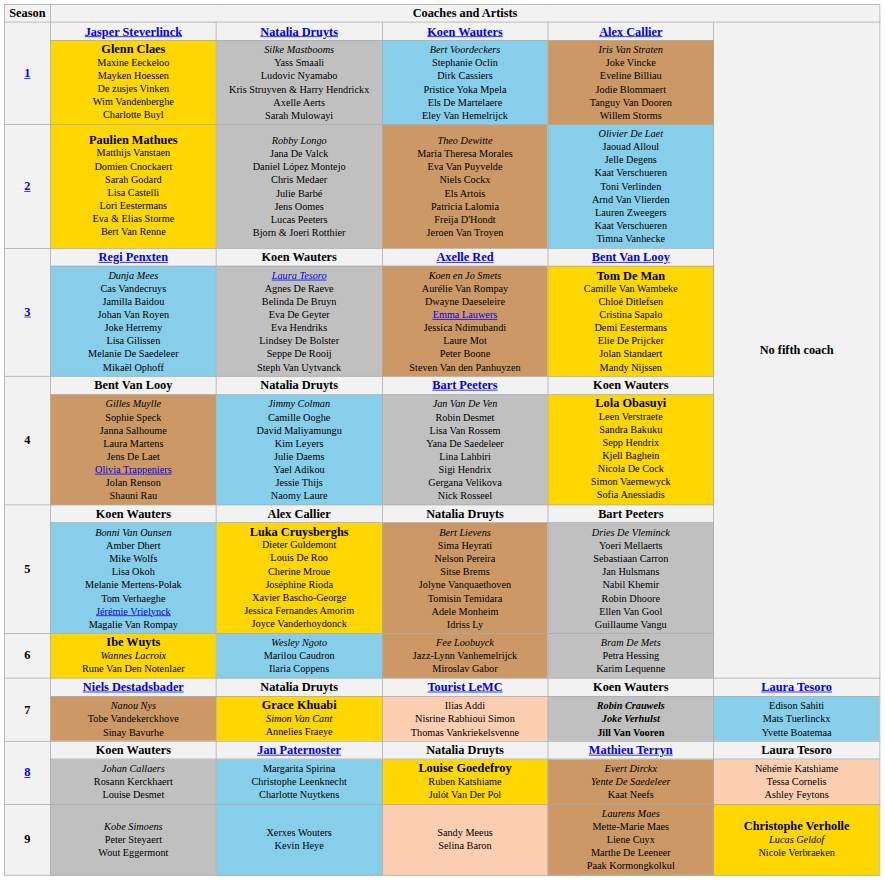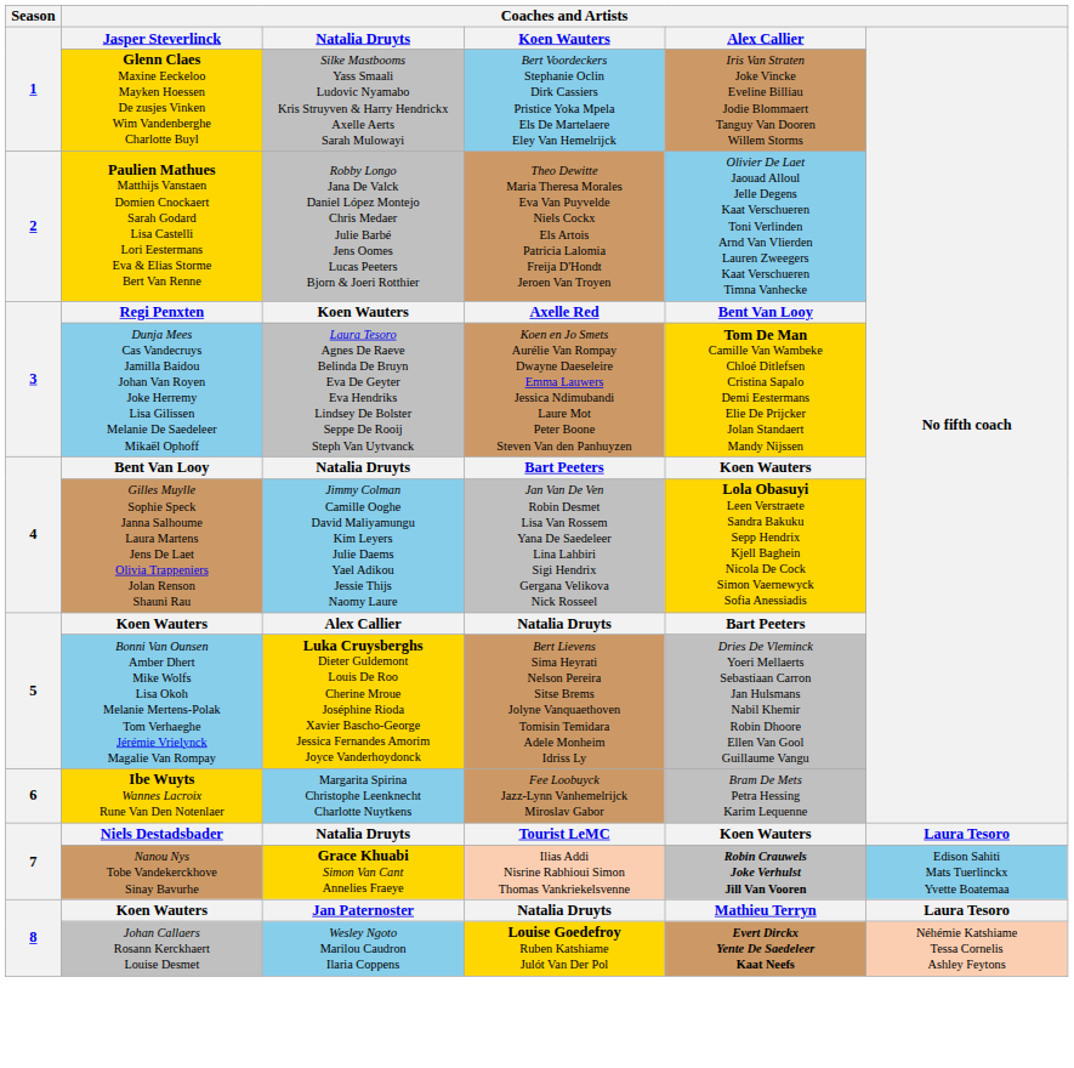6 | Coaches and Artists / Natalia Druyts: Wesley Ngoto Marilou Caudron Ilaria Coppens -> Margarita Spirina Christophe Leenknecht Charlotte Nuytkens
8 / Johan Callaers Rosann Kerckhaert Louise Desmet | Coaches and Artists / Natalia Druyts: Margarita Spirina Christophe Leenknecht Charlotte Nuytkens -> Wesley Ngoto Marilou Caudron Ilaria Coppens
8 / Johan Callaers Rosann Kerckhaert Louise Desmet | Coaches and Artists / Alex Callier: normal -> bold
- row: 9 | Kobe Simoens Peter Steyaert Wout Eggermont | Xerxes Wouters Kevin Heye | Sandy Meeus Selina Baron | Laurens Maes Mette-Marie Maes Liene Cuyx Marthe De Leeneer Paak Kormongkolkul | Christophe Verholle Lucas Geldof Nicole Verbraeken
